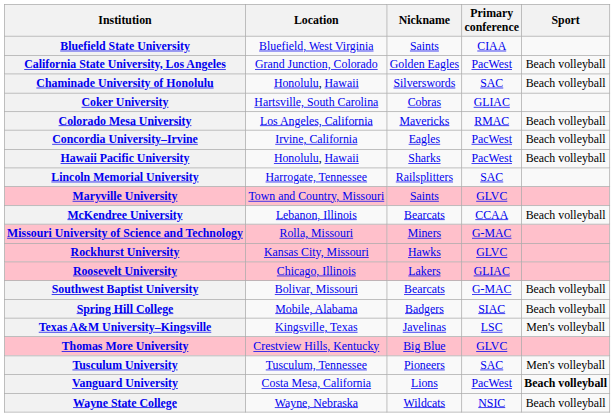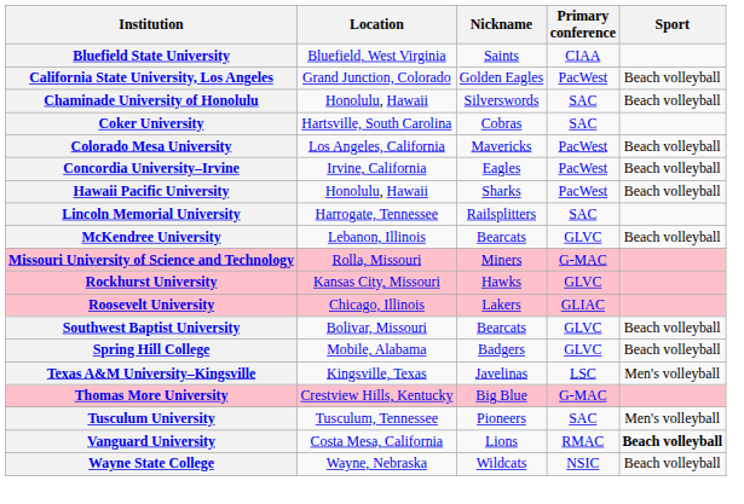Coker University | Primary conference: GLIAC -> SAC
Colorado Mesa University | Primary conference: RMAC -> PacWest
- row: Maryville University | Town and Country, Missouri | Saints | GLVC
McKendree University | Primary conference: CCAA -> GLVC
Southwest Baptist University | Primary conference: G-MAC -> GLVC
Spring Hill College | Primary conference: SIAC -> GLVC
Thomas More University | Primary conference: GLVC -> G-MAC
Vanguard University | Primary conference: PacWest -> RMAC
